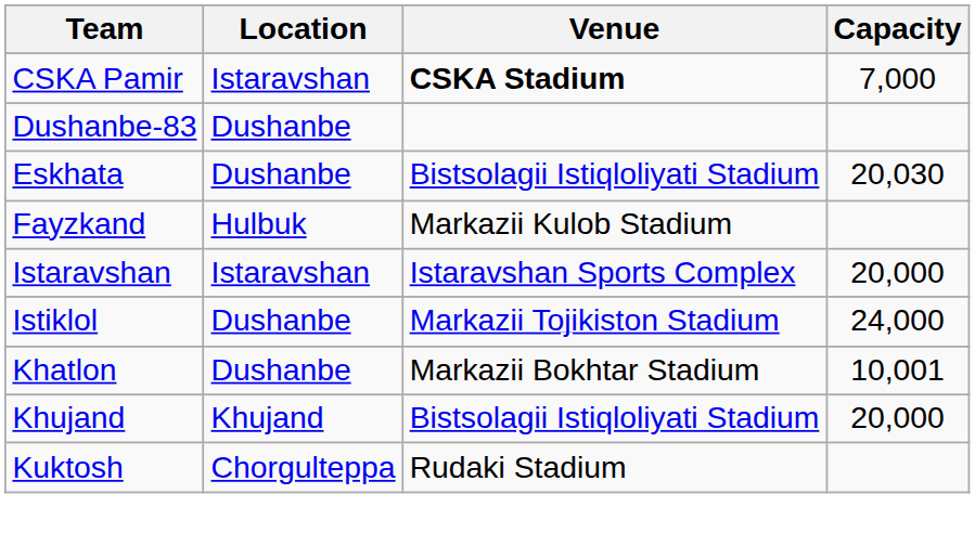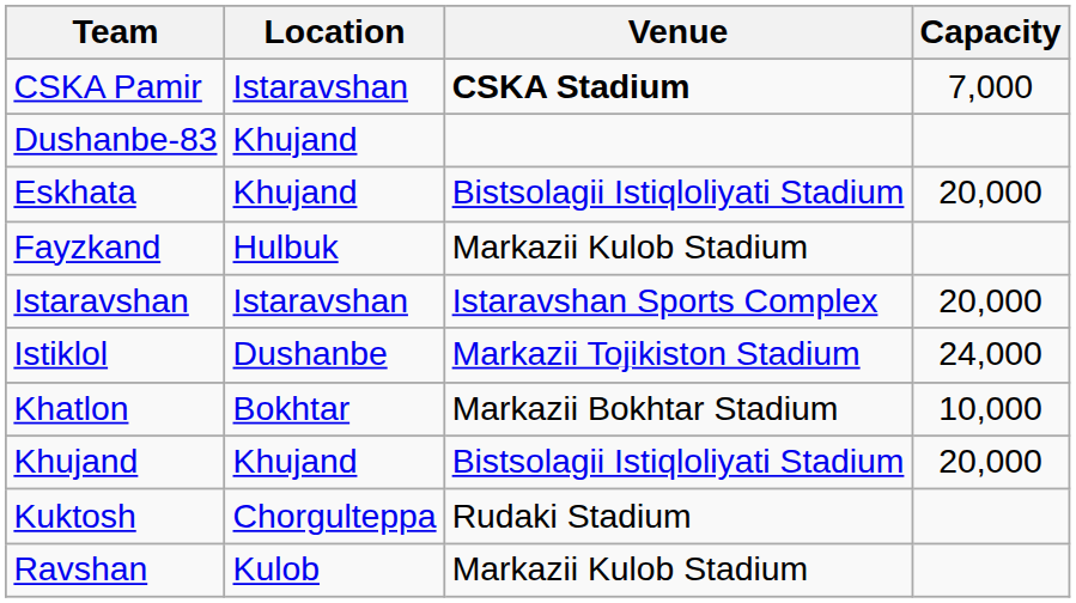Dushanbe-83 | Location: Dushanbe -> Khujand
Eskhata | Location: Dushanbe -> Khujand
Eskhata | Capacity: 20,030 -> 20,000
Khatlon | Location: Dushanbe -> Bokhtar
Khatlon | Capacity: 10,001 -> 10,000
+ row: Ravshan | Kulob | Markazii Kulob Stadium
